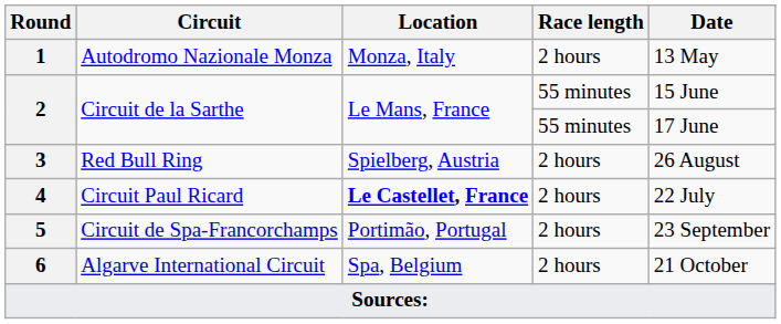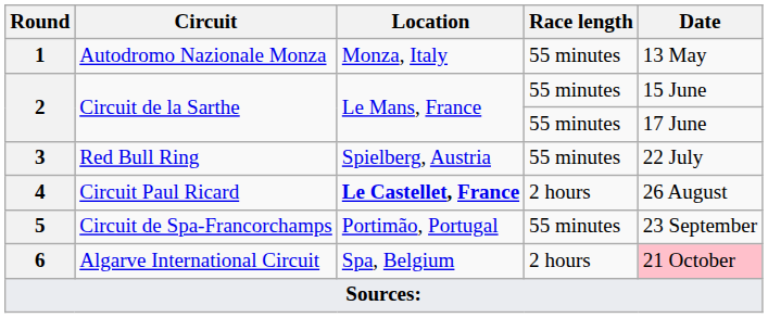1 | Race length: 2 hours -> 55 minutes
3 | Race length: 2 hours -> 55 minutes
3 | Date: 26 August -> 22 July
4 | Date: 22 July -> 26 August
5 | Race length: 2 hours -> 55 minutes
6 | Date: no background -> pink background
